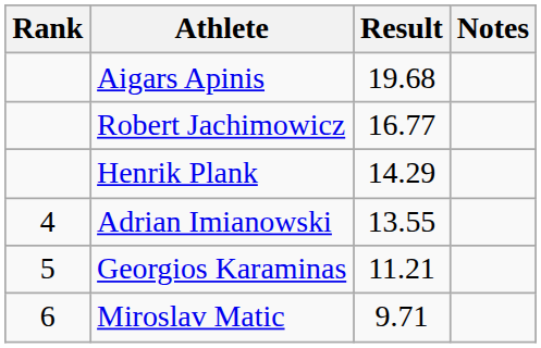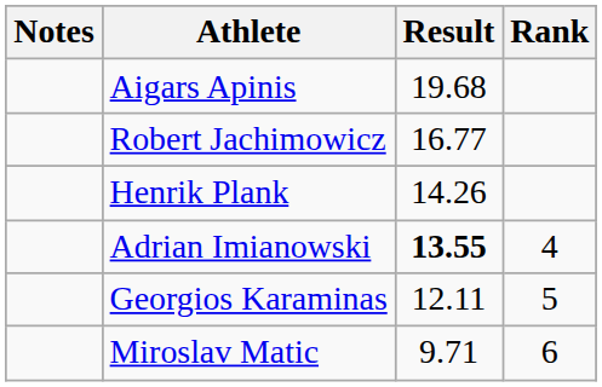columns swapped: Rank <-> Notes
Henrik Plank | Result: 14.29 -> 14.26
Adrian Imianowski | Result: normal -> bold
Georgios Karaminas | Result: 11.21 -> 12.11
